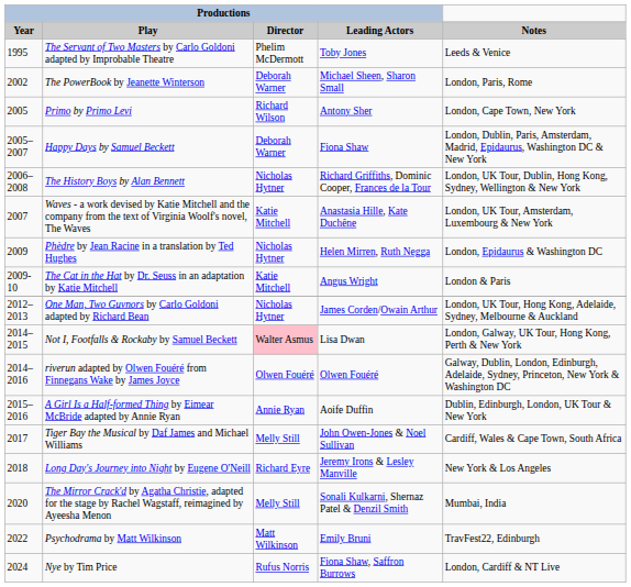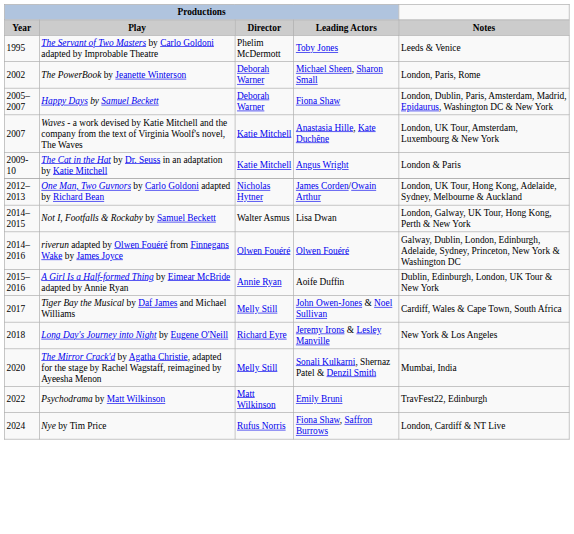- row: 2005 | Primo by Primo Levi | Richard Wilson | Antony Sher | London, Cape Town, New York
- row: 2006–2008 | The History Boys by Alan Bennett | Nicholas Hytner | Richard Griffiths, Dominic Cooper, Frances de la Tour | London, UK Tour, Dublin, Hong Kong, Sydney, Wellington & New York
- row: 2009 | Phèdre by Jean Racine in a translation by Ted Hughes | Nicholas Hytner | Helen Mirren, Ruth Negga | London, Epidaurus & Washington DC
Not I, Footfalls & Rockaby by Samuel Beckett | Productions / Director: pink background -> no background
